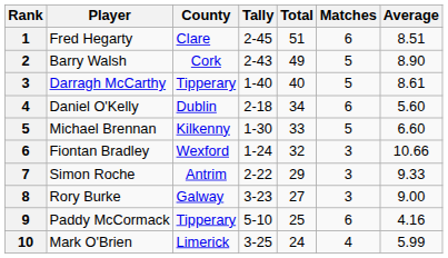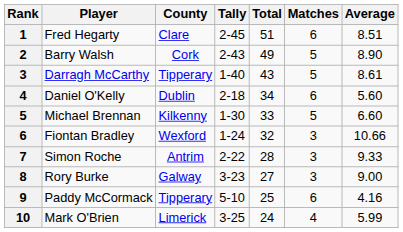Darragh McCarthy | Total: 40 -> 43
Simon Roche | Total: 29 -> 28
